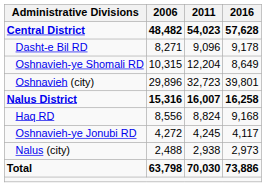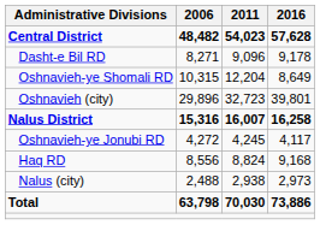rows swapped: Haq RD <-> Oshnavieh-ye Jonubi RD
